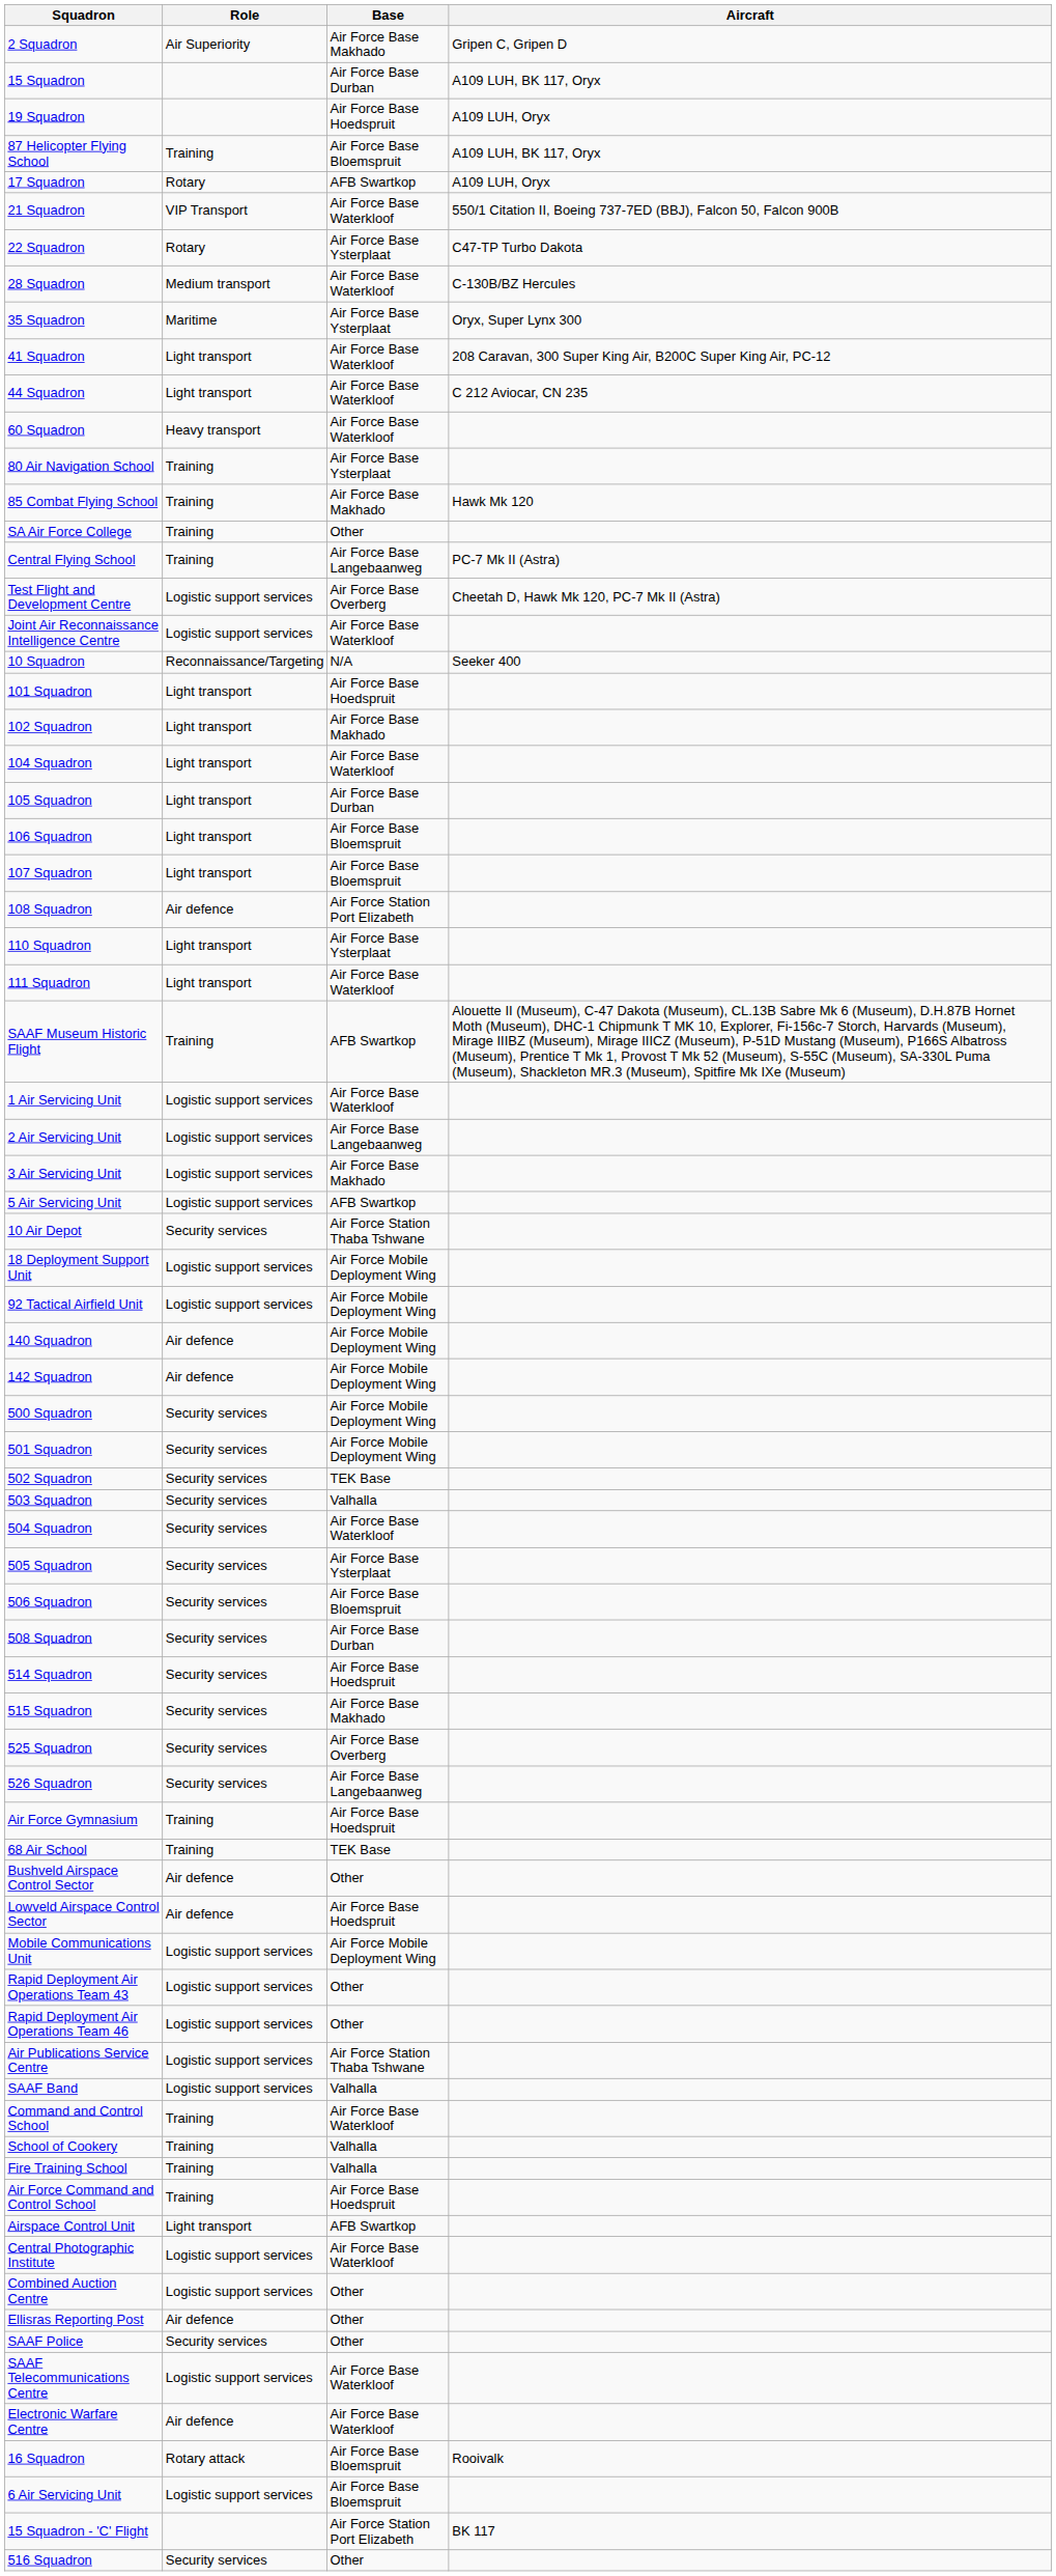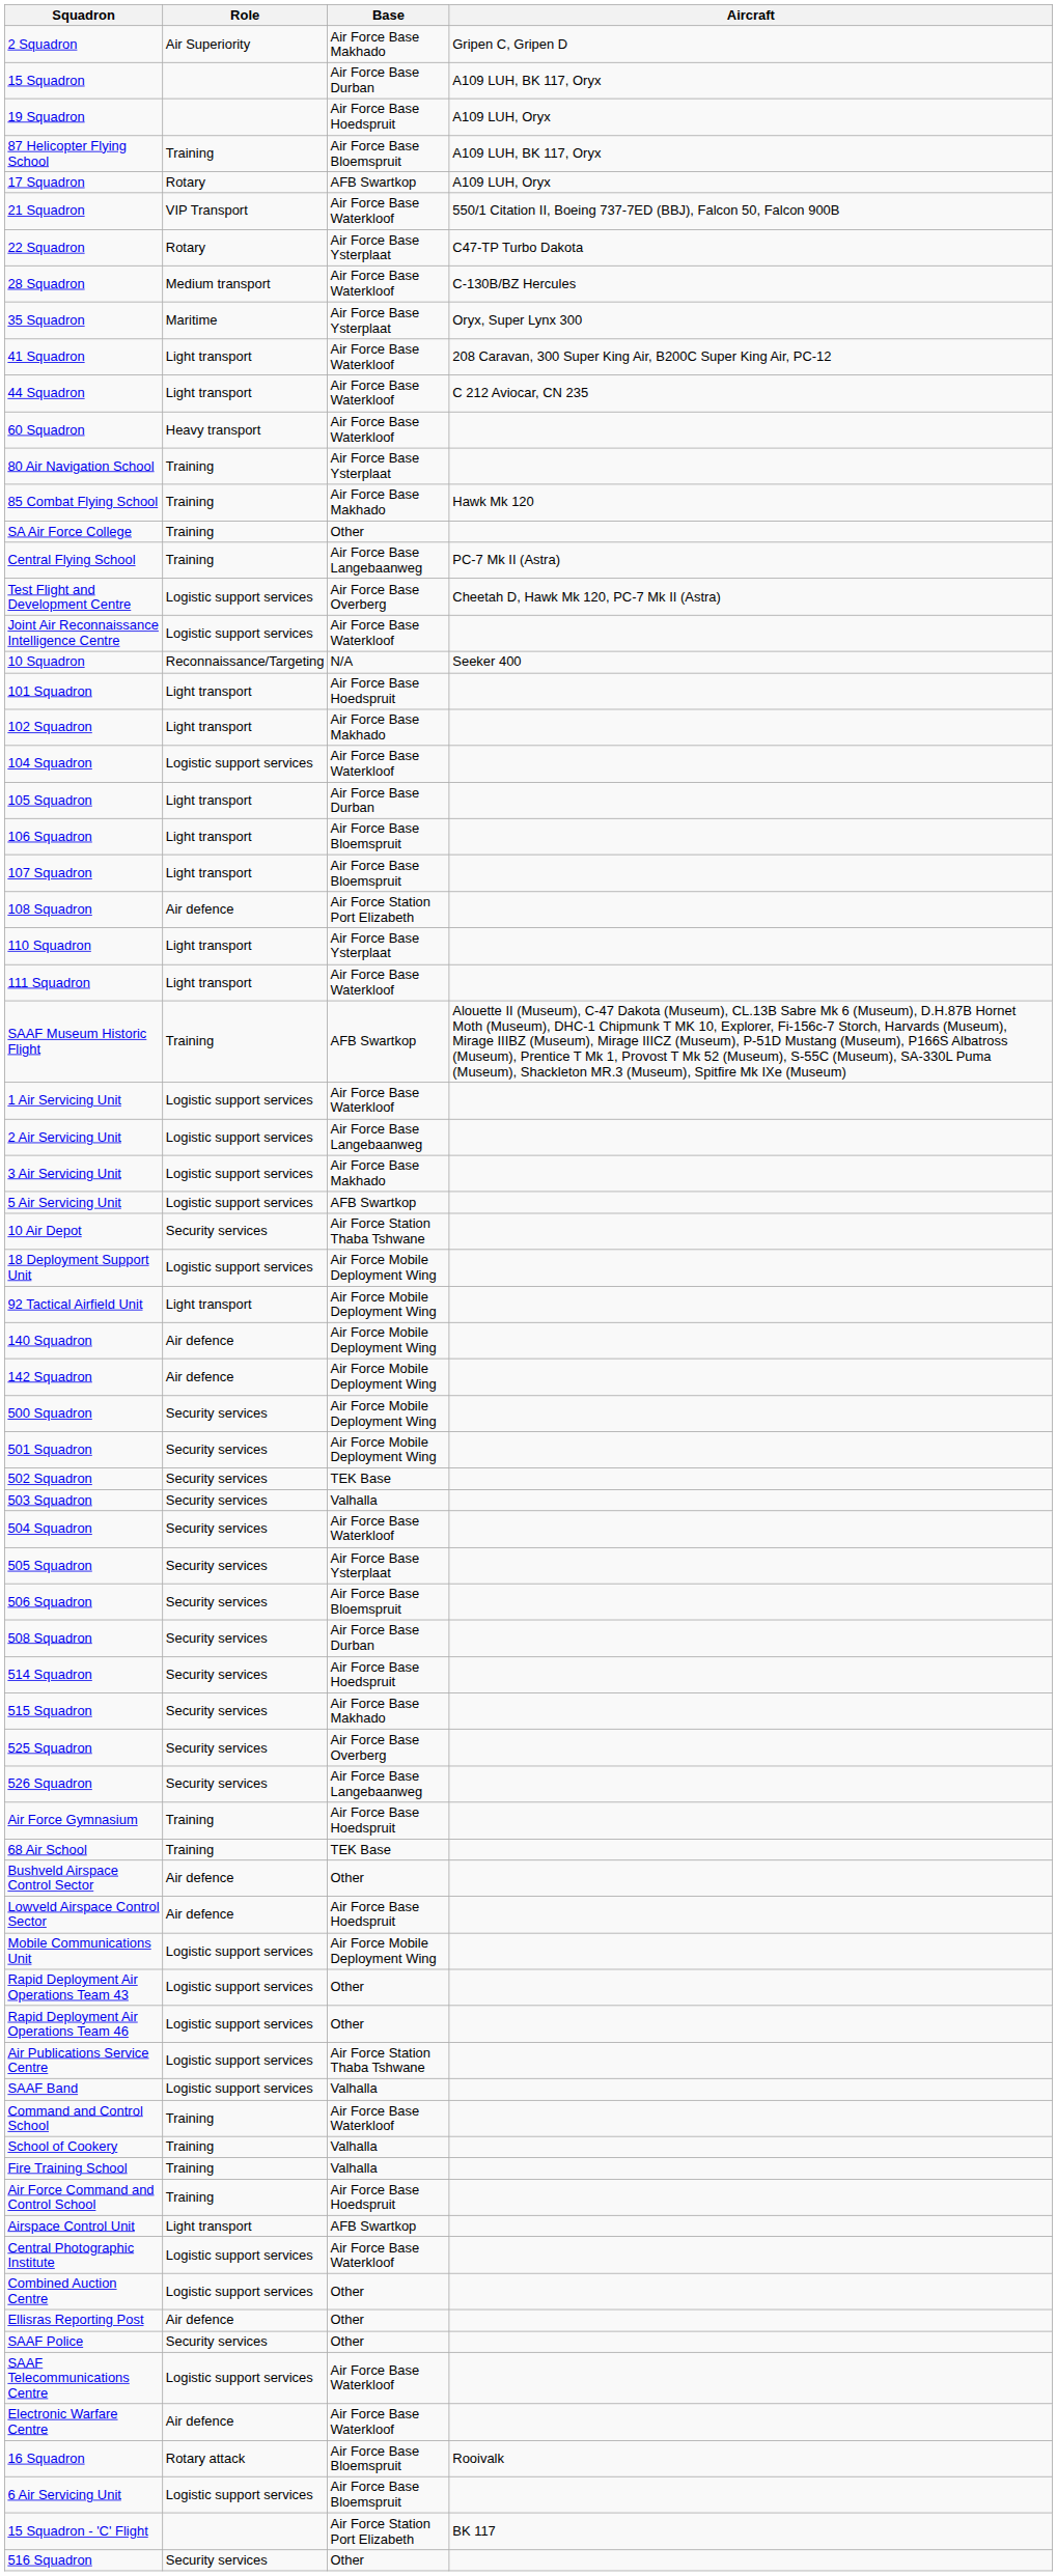104 Squadron | Role: Light transport -> Logistic support services
92 Tactical Airfield Unit | Role: Logistic support services -> Light transport
